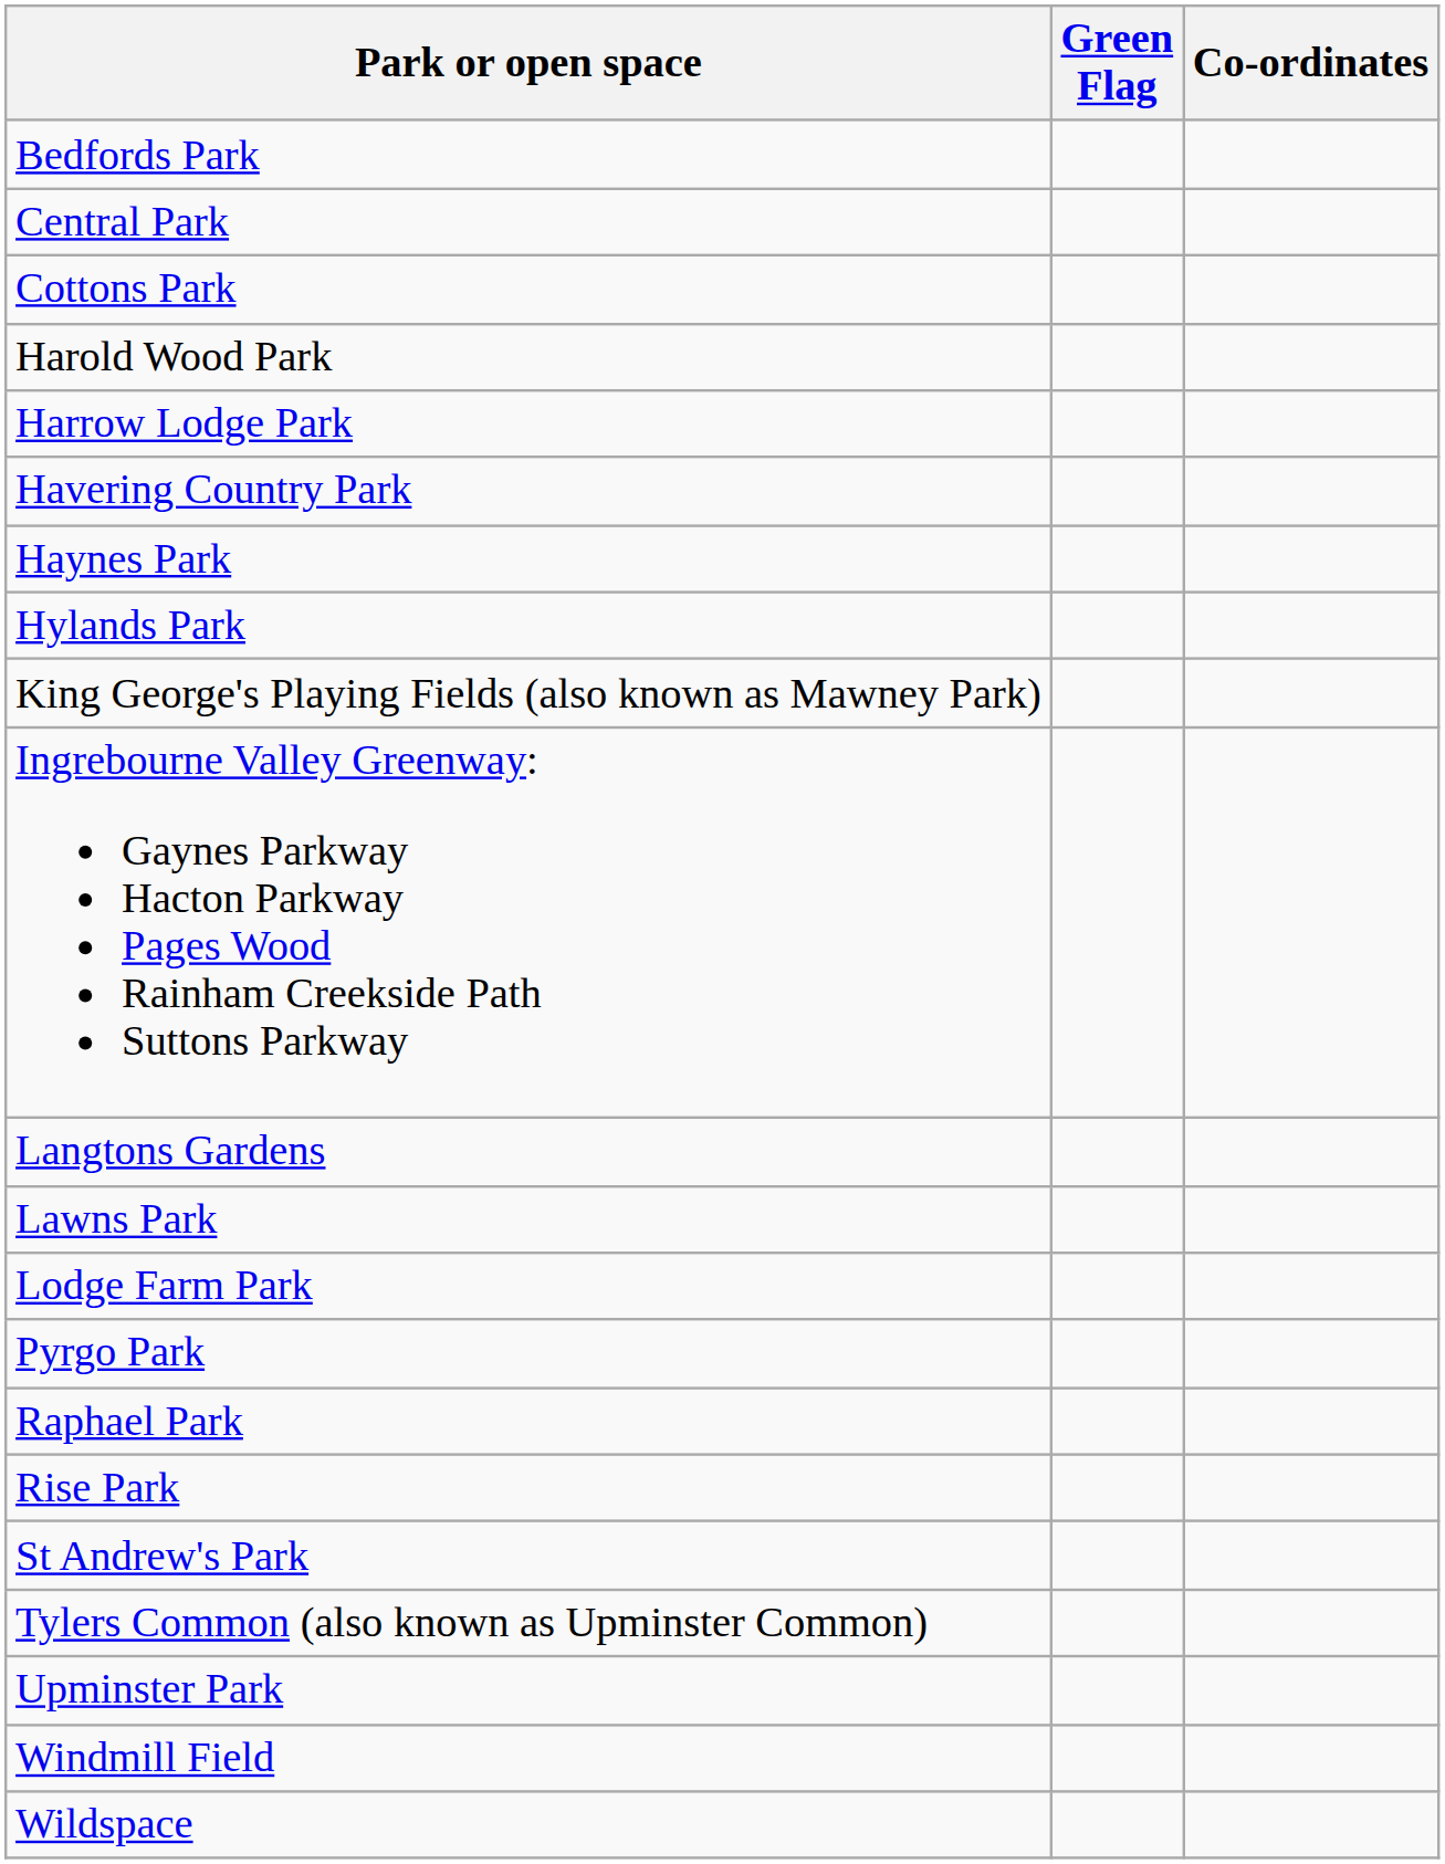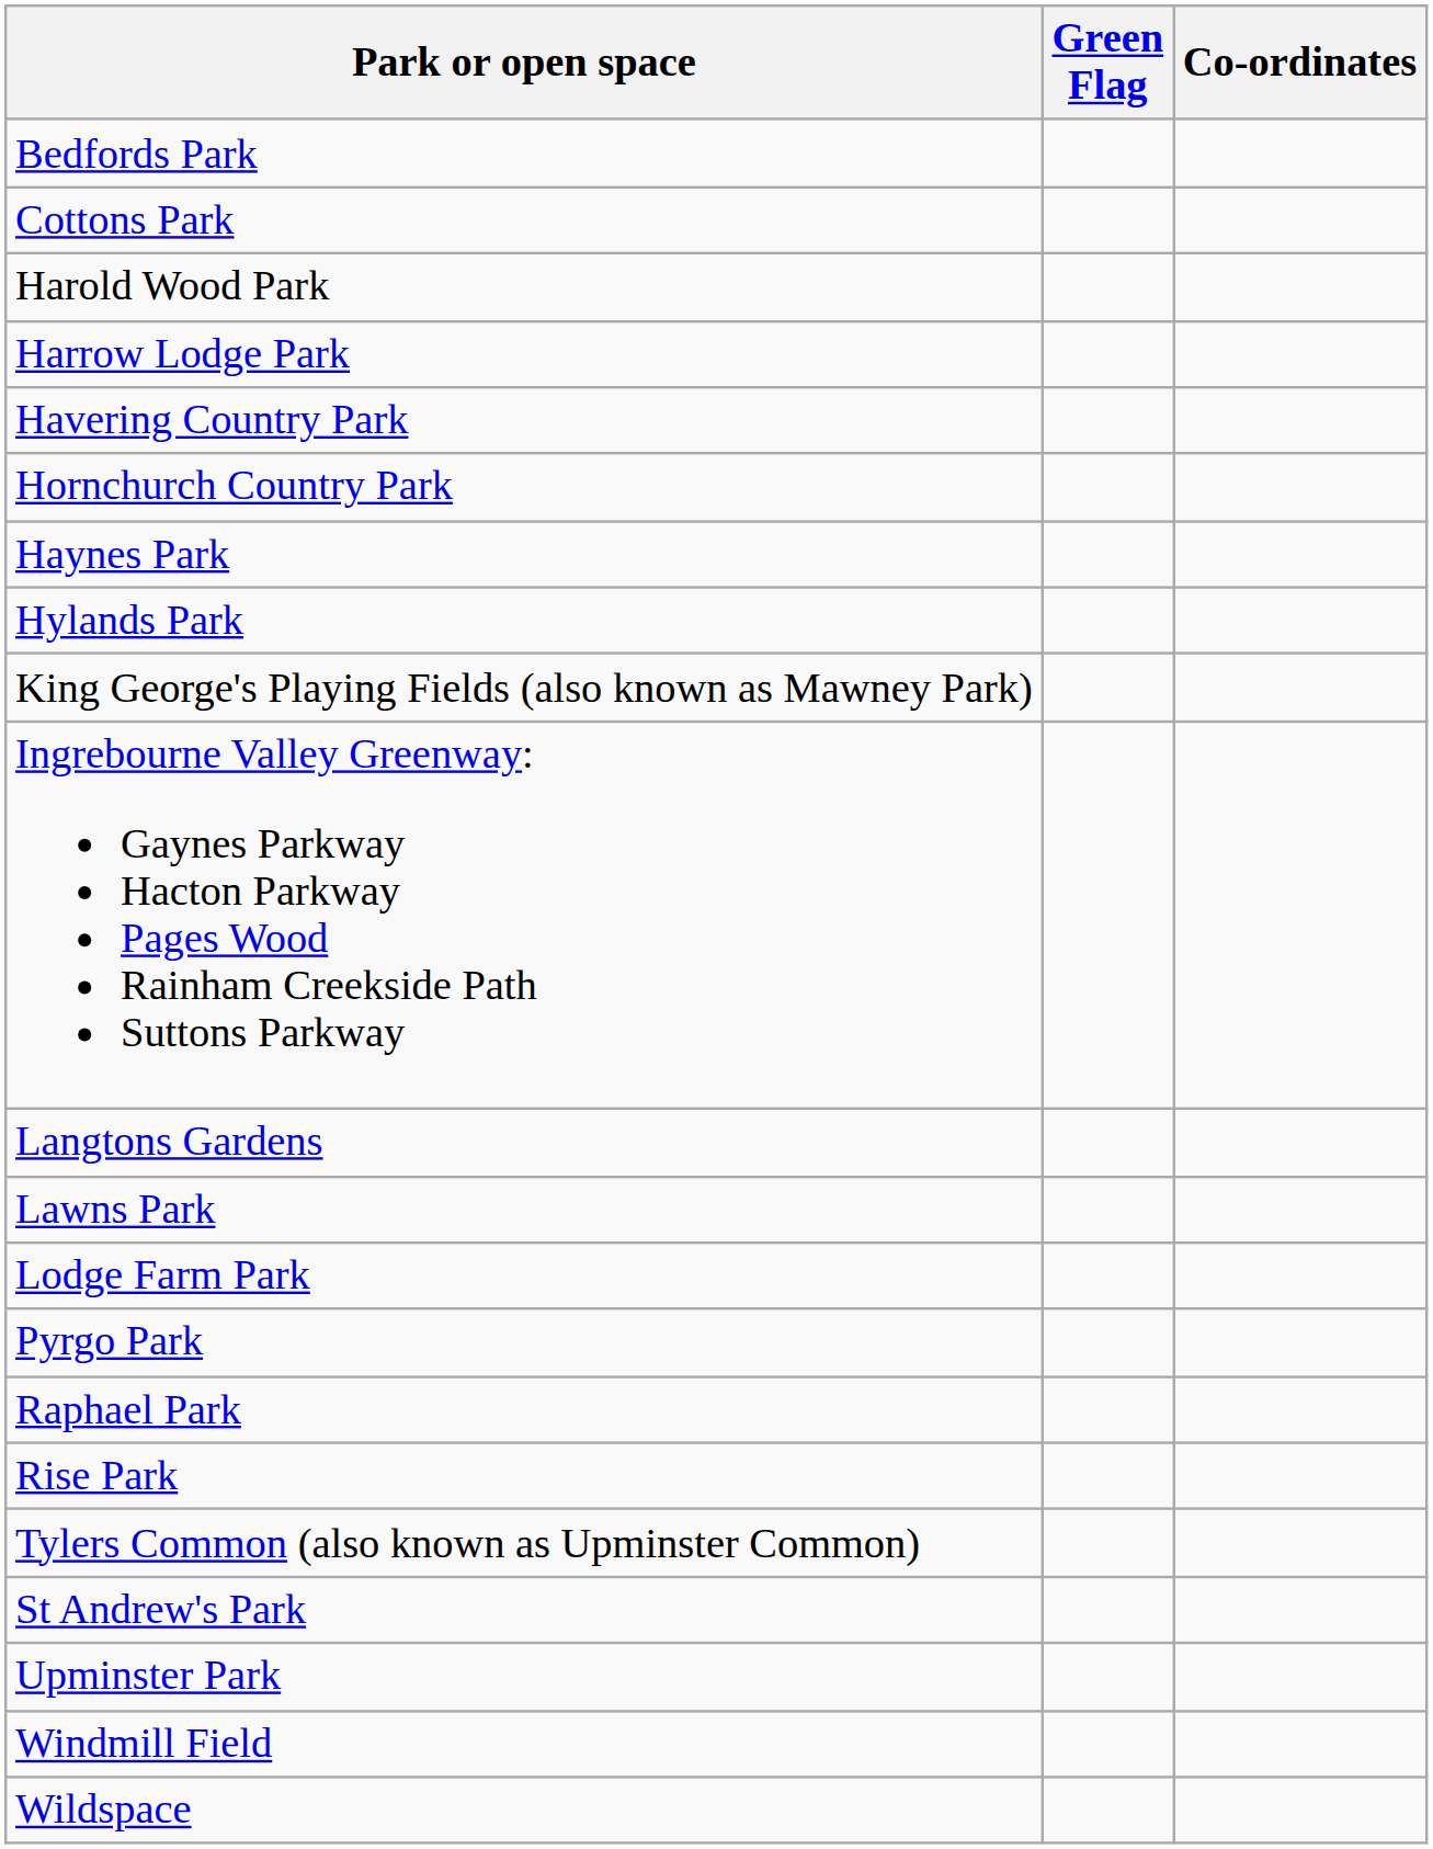- row: Central Park
+ row: Hornchurch Country Park
rows swapped: St Andrew's Park <-> Tylers Common (also known as Upminster Common)
